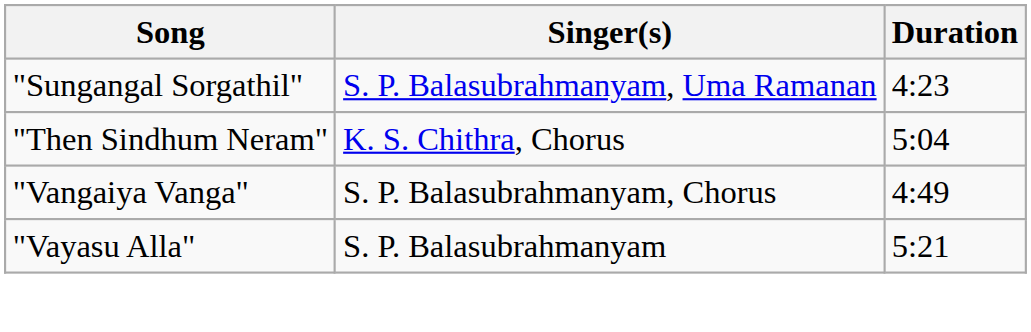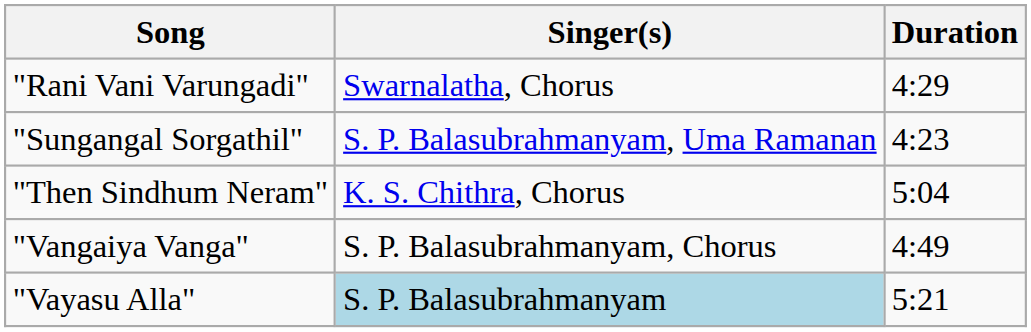+ row: "Rani Vani Varungadi" | Swarnalatha, Chorus | 4:29
"Vayasu Alla" | Singer(s): no background -> lightblue background
